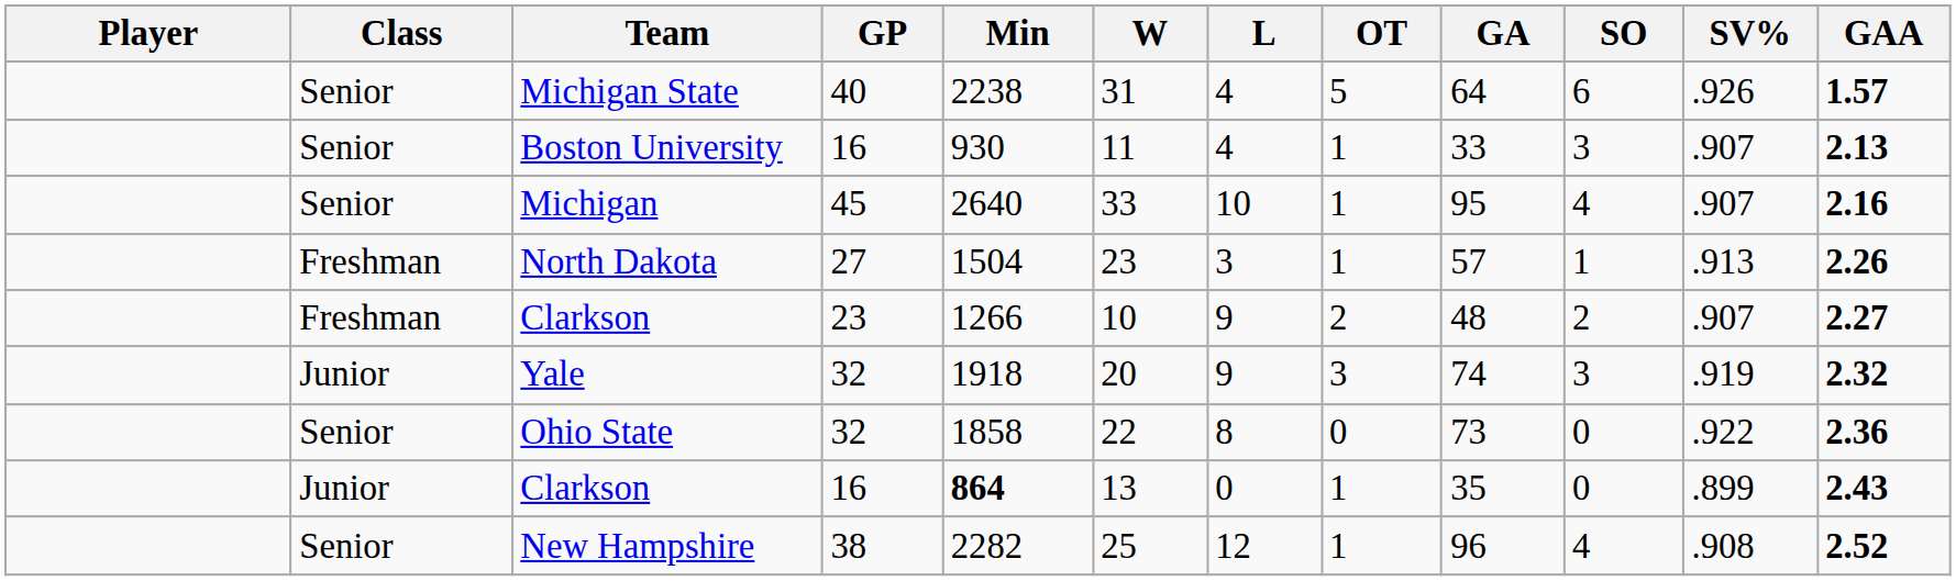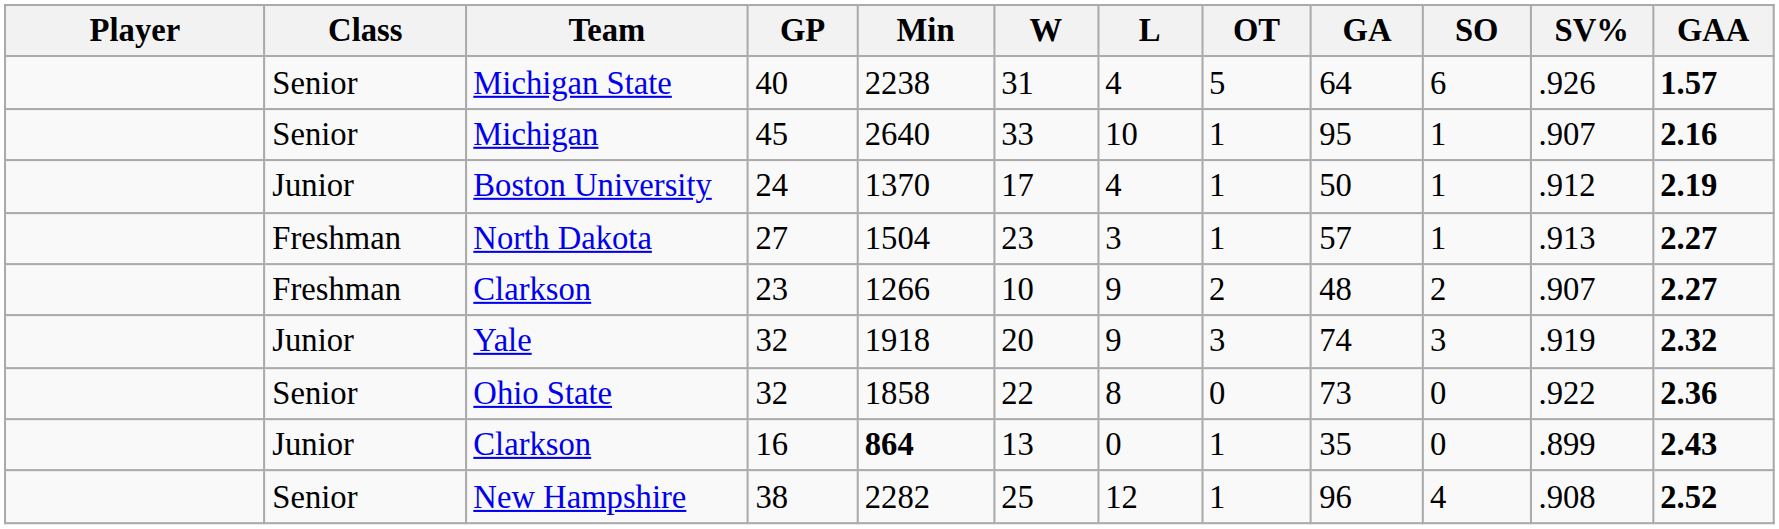- row: Senior | Boston University | 16 | 930 | 11 | 4 | 1 | 33 | 3 | .907 | 2.13
Michigan | SO: 4 -> 1
+ row: Junior | Boston University | 24 | 1370 | 17 | 4 | 1 | 50 | 1 | .912 | 2.19
North Dakota | GAA: 2.26 -> 2.27
